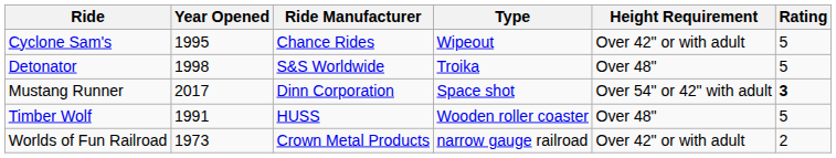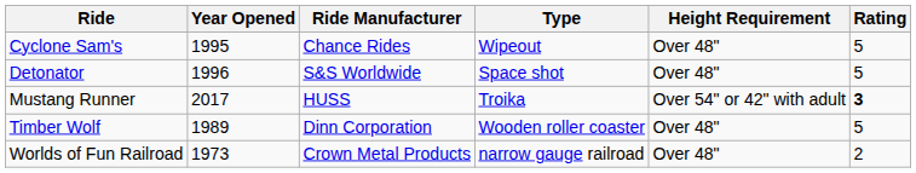Cyclone Sam's | Height Requirement: Over 42" or with adult -> Over 48"
Detonator | Year Opened: 1998 -> 1996
Detonator | Type: Troika -> Space shot
Mustang Runner | Ride Manufacturer: Dinn Corporation -> HUSS
Mustang Runner | Type: Space shot -> Troika
Timber Wolf | Year Opened: 1991 -> 1989
Timber Wolf | Ride Manufacturer: HUSS -> Dinn Corporation
Worlds of Fun Railroad | Height Requirement: Over 42" or with adult -> Over 48"
